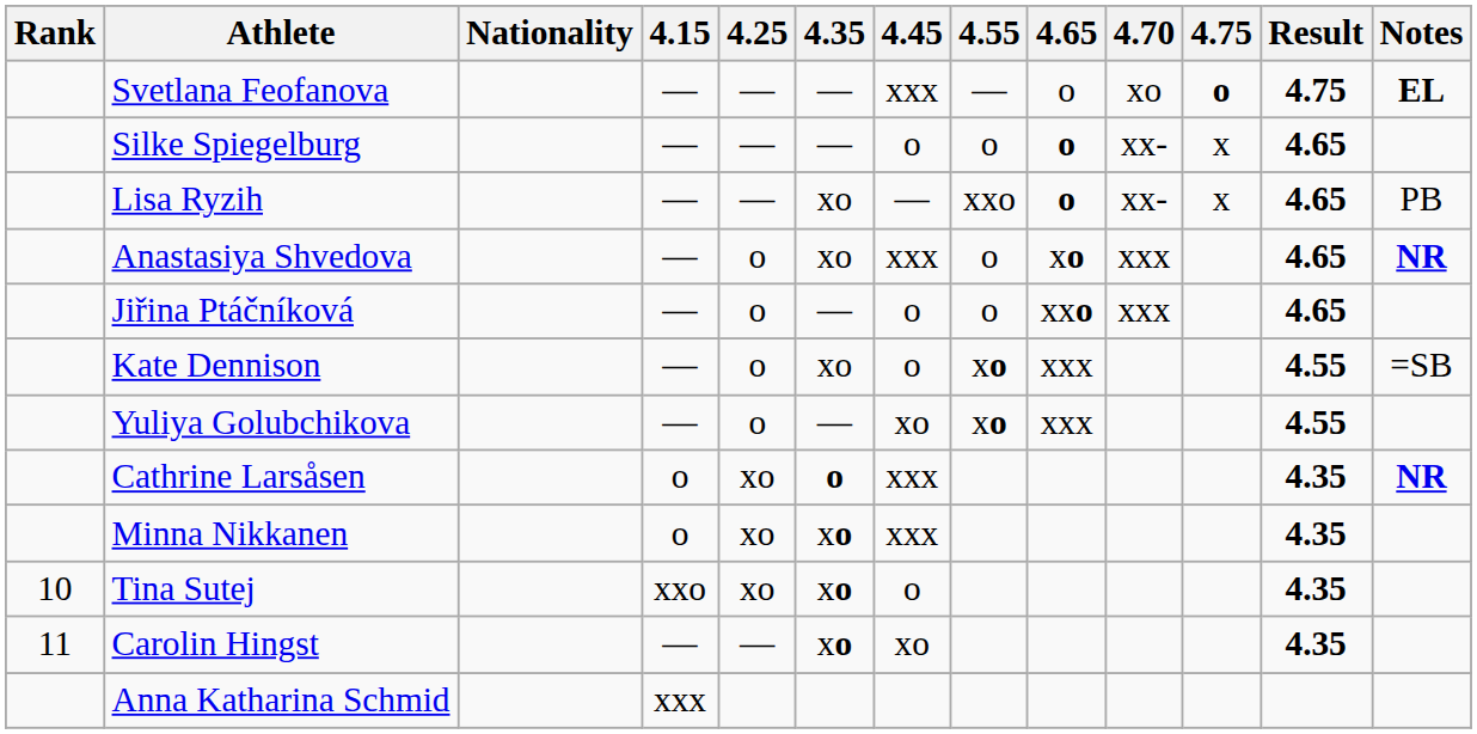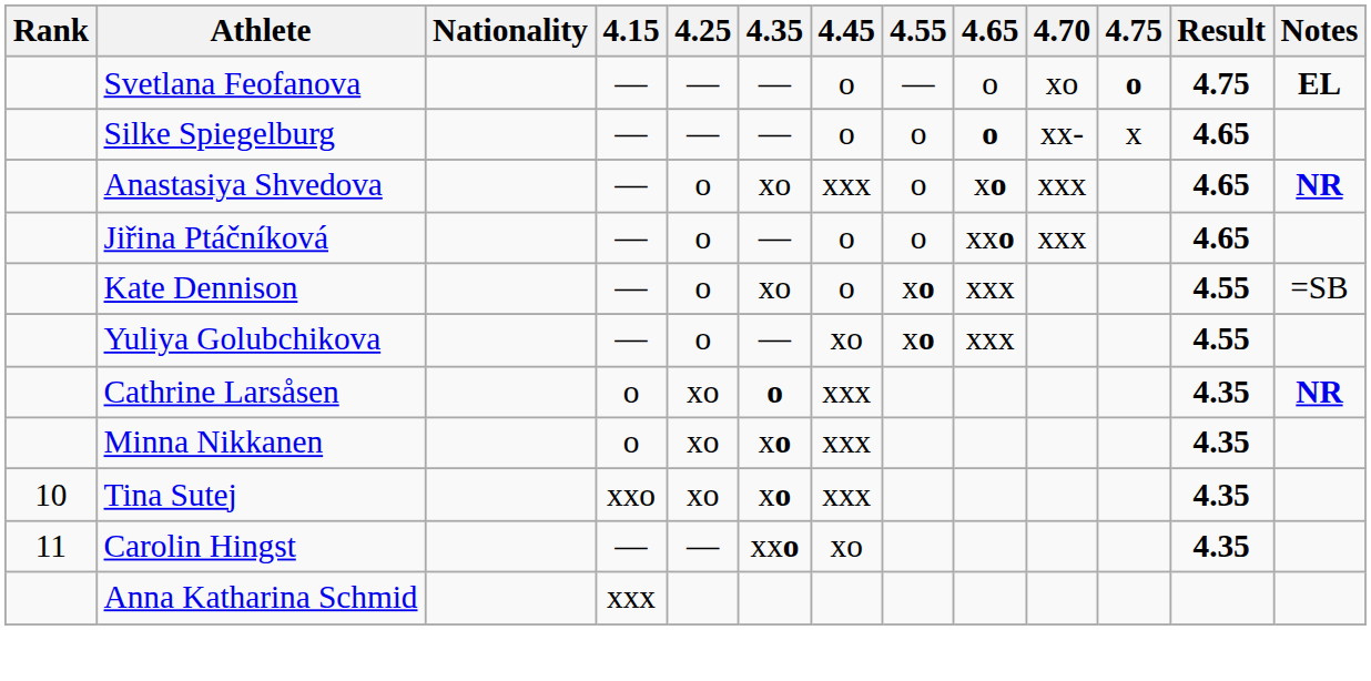Svetlana Feofanova | 4.45: xxx -> o
- row: Lisa Ryzih | — | — | xo | — | xxo | o | xx- | x | 4.65 | PB
Tina Sutej | 4.45: o -> xxx
Carolin Hingst | 4.35: xo -> xxo
